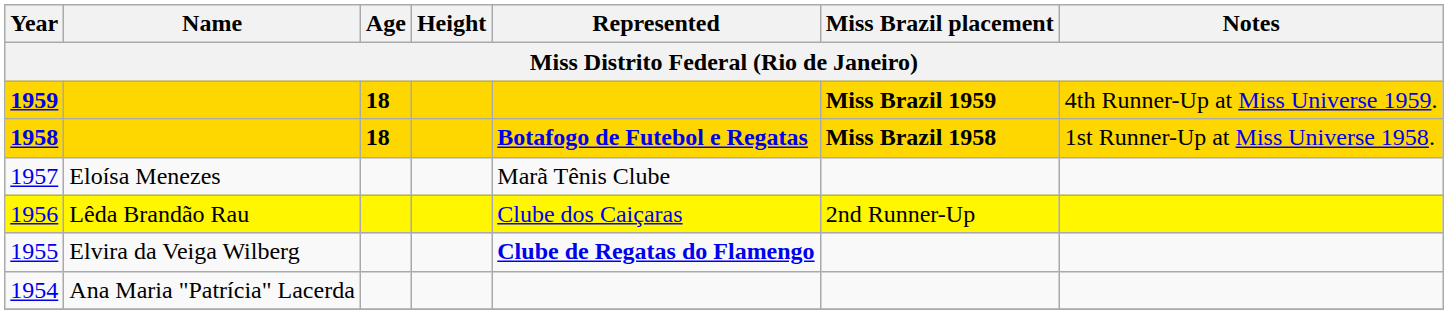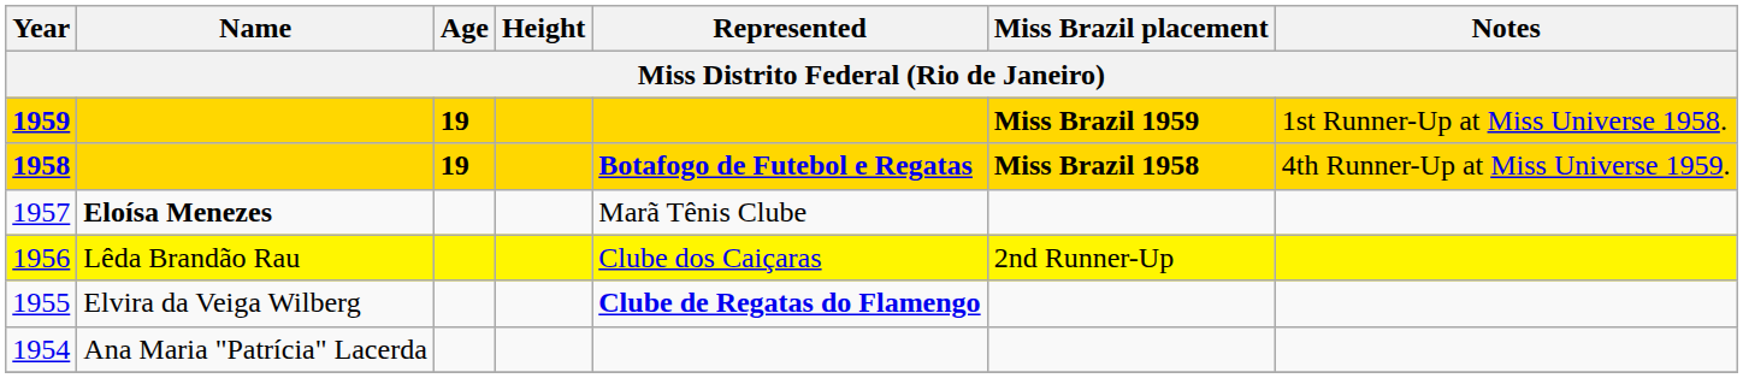1959 | Age: 18 -> 19
1959 | Notes: 4th Runner-Up at Miss Universe 1959. -> 1st Runner-Up at Miss Universe 1958.
1958 | Age: 18 -> 19
1958 | Notes: 1st Runner-Up at Miss Universe 1958. -> 4th Runner-Up at Miss Universe 1959.
1957 | Name: normal -> bold
